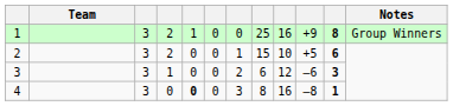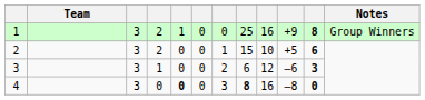4 | column 8: normal -> bold
4 | column 11: 1 -> 0
